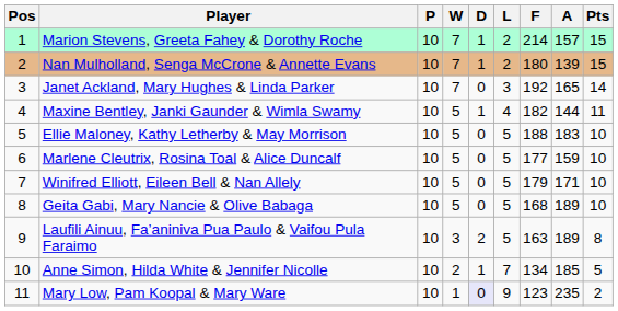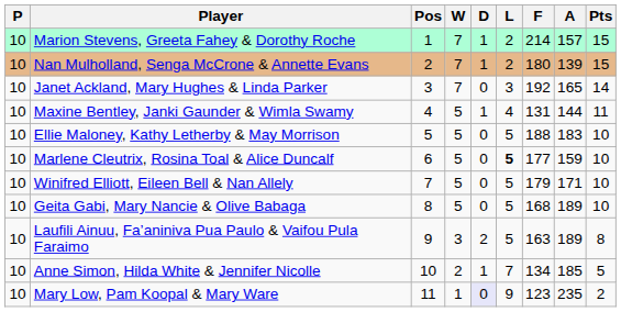columns swapped: Pos <-> P
Maxine Bentley, Janki Gaunder & Wimla Swamy | F: 182 -> 131
Marlene Cleutrix, Rosina Toal & Alice Duncalf | L: normal -> bold
